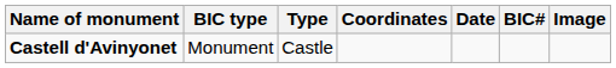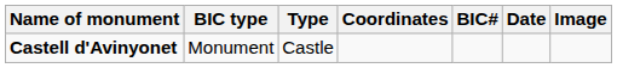columns swapped: BIC# <-> Date
